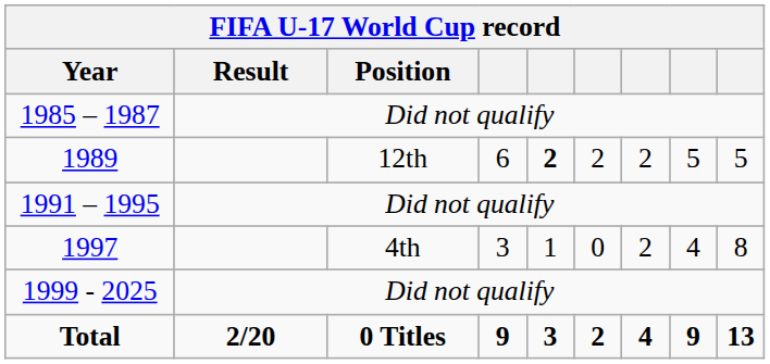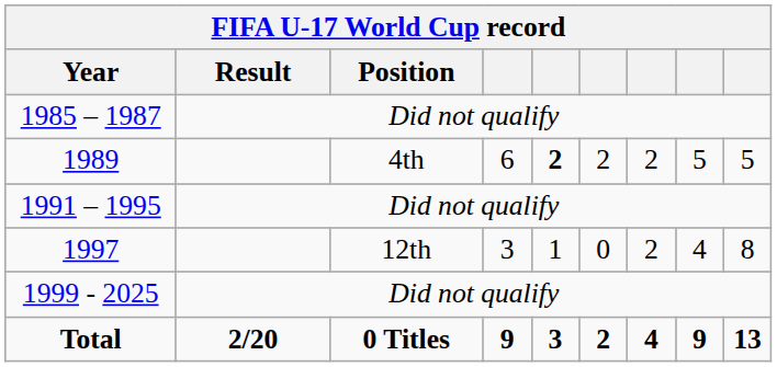1989 | Position: 12th -> 4th
1997 | Position: 4th -> 12th
